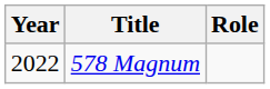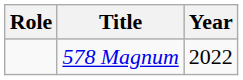columns swapped: Year <-> Role
